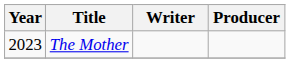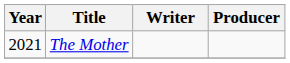The Mother | Year: 2023 -> 2021
